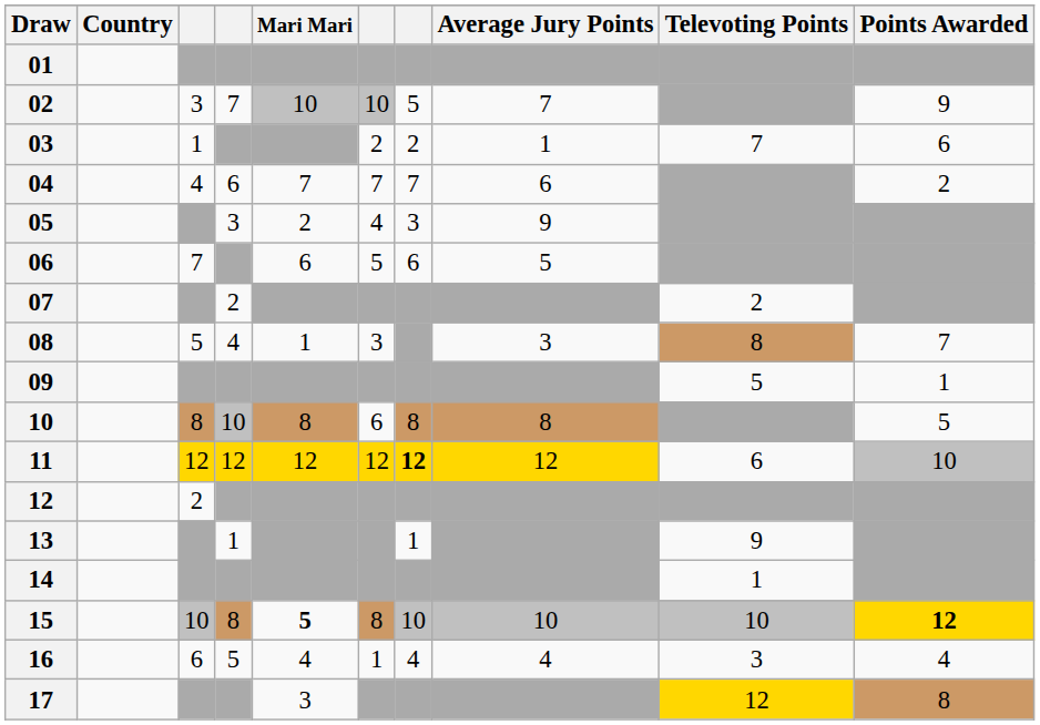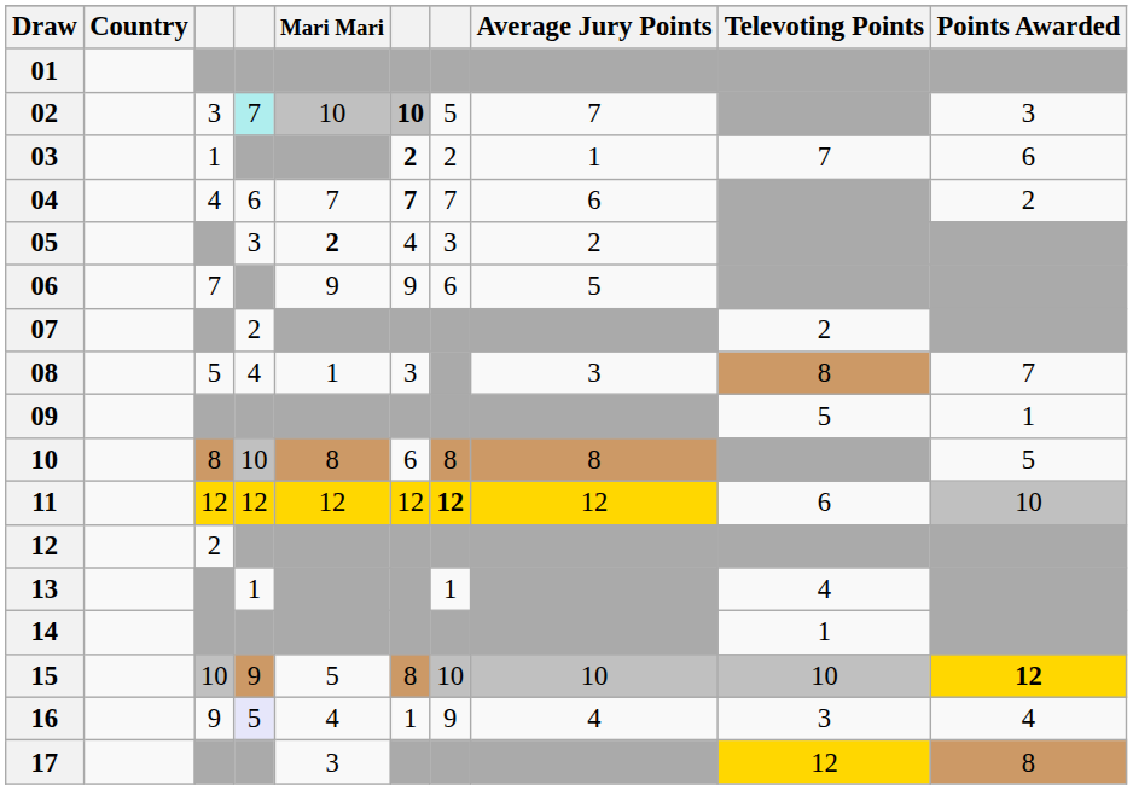02 | column 4: no background -> paleturquoise background
02 | column 6: normal -> bold
02 | Points Awarded: 9 -> 3
03 | column 6: normal -> bold
04 | column 6: normal -> bold
05 | Mari Mari: normal -> bold
05 | Average Jury Points: 9 -> 2
06 | Mari Mari: 6 -> 9
06 | column 6: 5 -> 9
13 | Televoting Points: 9 -> 4
15 | column 4: 8 -> 9
15 | Mari Mari: bold -> normal
16 | column 3: 6 -> 9
16 | column 4: no background -> lavender background
16 | column 7: 4 -> 9
